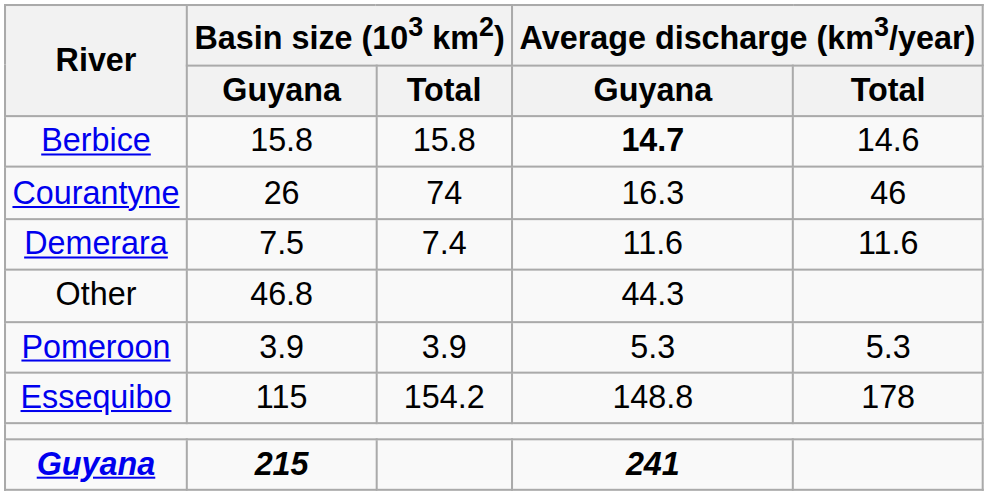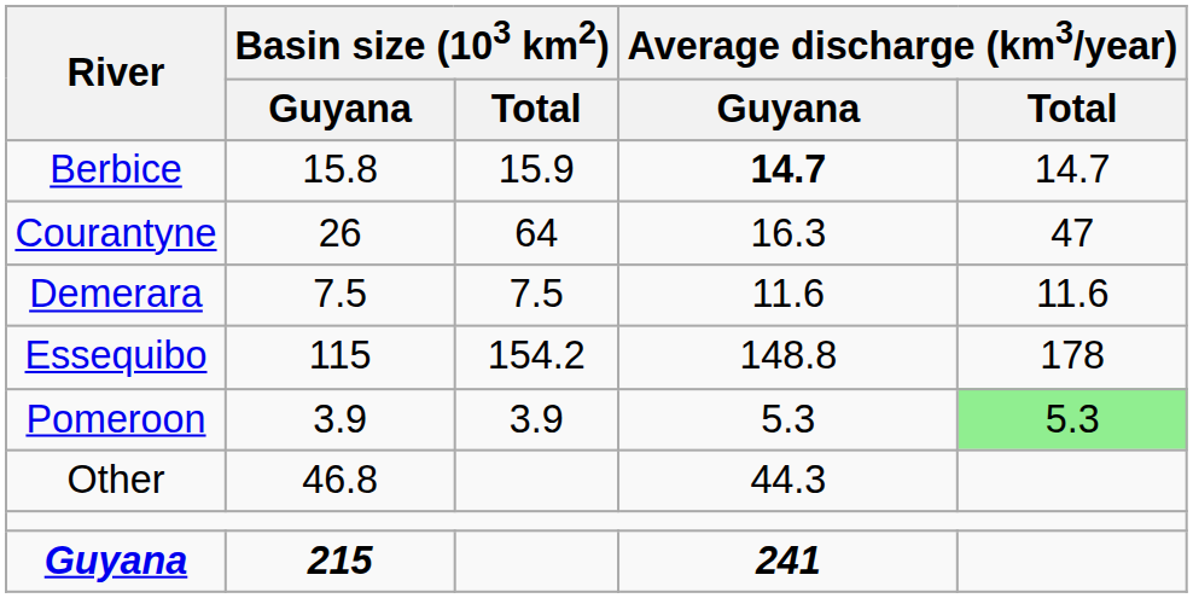Berbice | Basin size (103 km2) / Total: 15.8 -> 15.9
Berbice | Average discharge (km3/year) / Total: 14.6 -> 14.7
Courantyne | Basin size (103 km2) / Total: 74 -> 64
Courantyne | Average discharge (km3/year) / Total: 46 -> 47
Demerara | Basin size (103 km2) / Total: 7.4 -> 7.5
rows swapped: Essequibo <-> Other
Pomeroon | Average discharge (km3/year) / Total: no background -> lightgreen background
